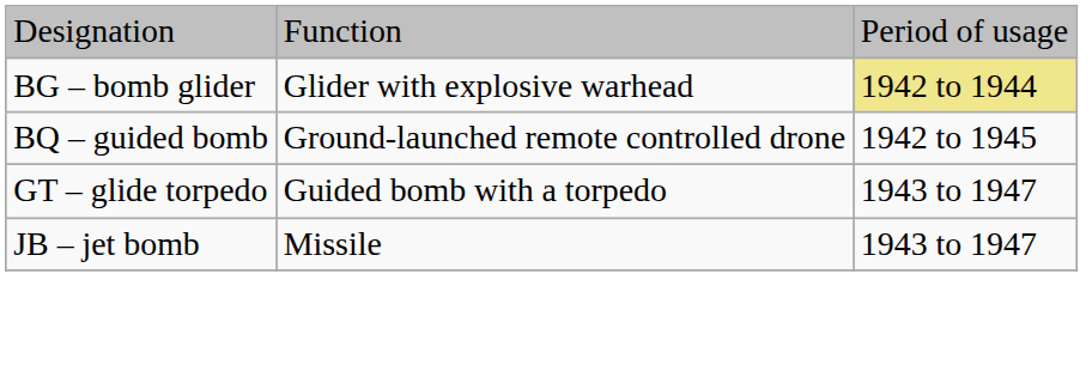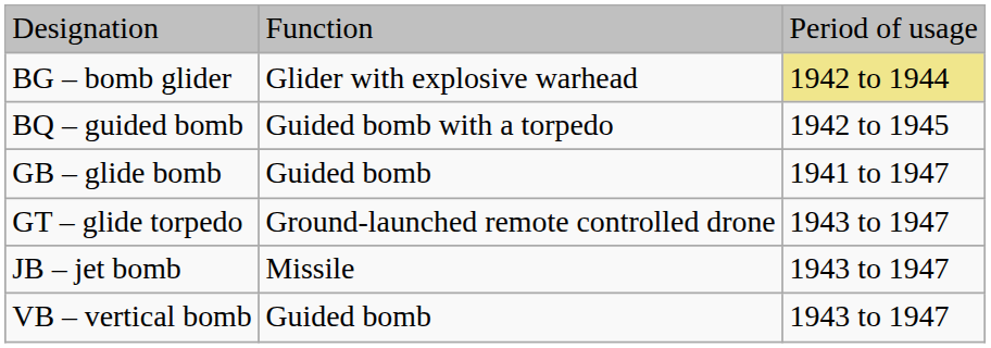BQ – guided bomb | column 2: Ground-launched remote controlled drone -> Guided bomb with a torpedo
+ row: GB – glide bomb | Guided bomb | 1941 to 1947
GT – glide torpedo | column 2: Guided bomb with a torpedo -> Ground-launched remote controlled drone
+ row: VB – vertical bomb | Guided bomb | 1943 to 1947
